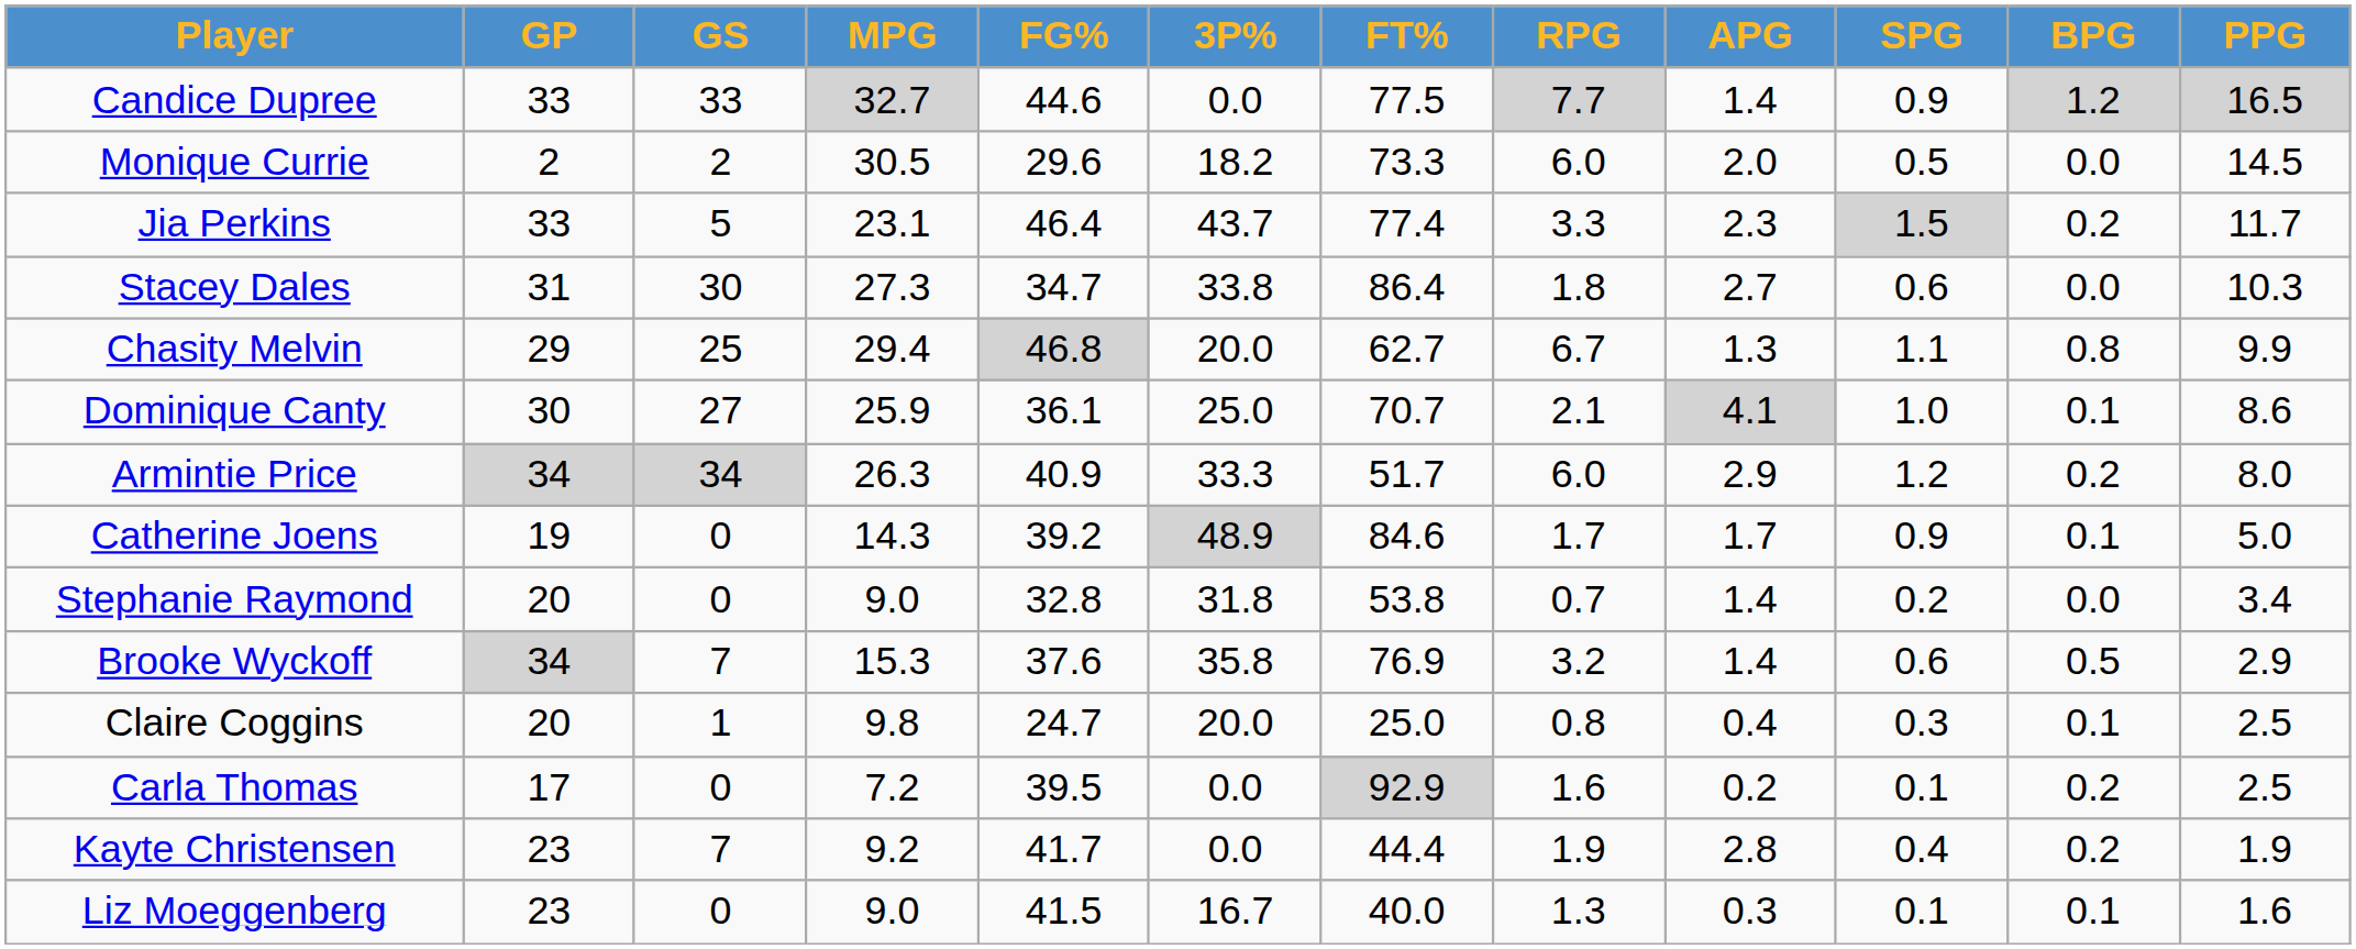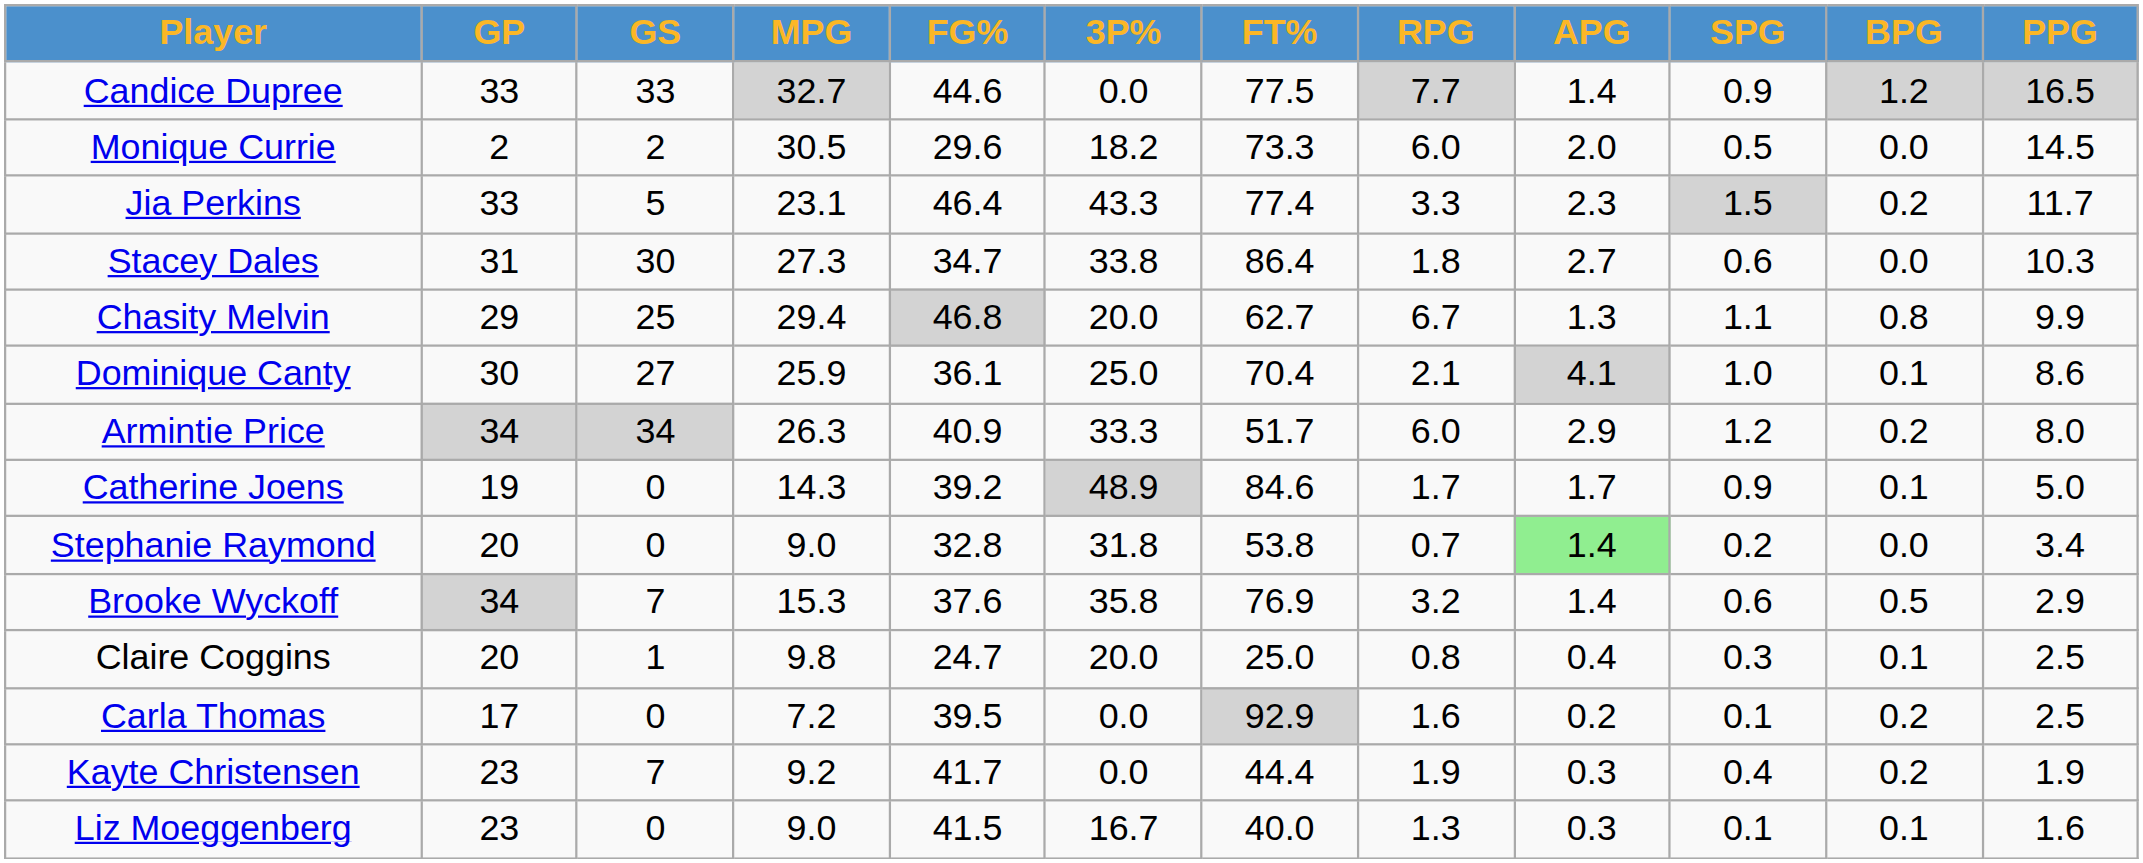Jia Perkins | 3P%: 43.7 -> 43.3
Dominique Canty | FT%: 70.7 -> 70.4
Stephanie Raymond | APG: no background -> lightgreen background
Kayte Christensen | APG: 2.8 -> 0.3
